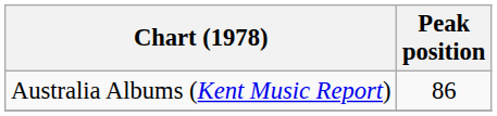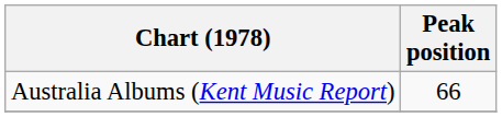Australia Albums (Kent Music Report) | Peak position: 86 -> 66
